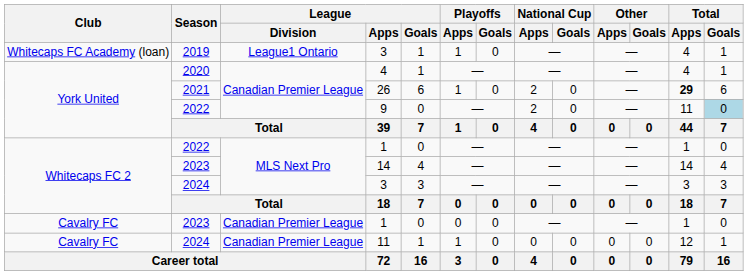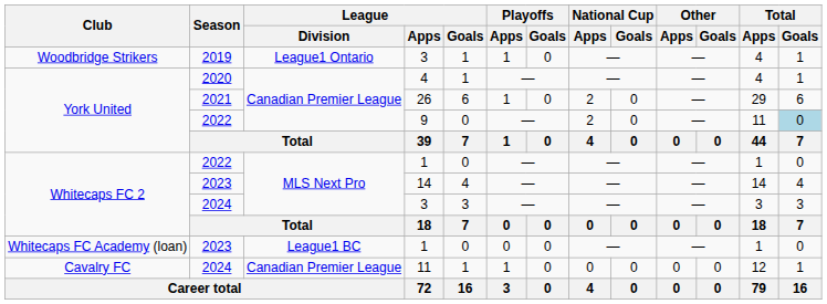2019 / 3 | Club: Whitecaps FC Academy (loan) -> Woodbridge Strikers
26 | Total / Apps: bold -> normal
2023 / 1 | Club: Cavalry FC -> Whitecaps FC Academy (loan)
2023 / 1 | League / Division: Canadian Premier League -> League1 BC
